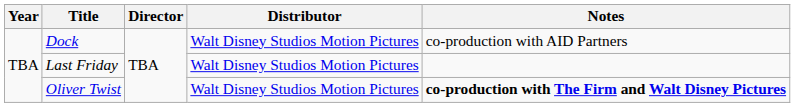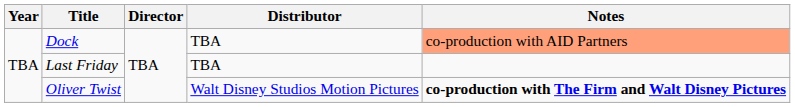Dock | Distributor: Walt Disney Studios Motion Pictures -> TBA
Dock | Notes: no background -> lightsalmon background
Last Friday | Distributor: Walt Disney Studios Motion Pictures -> TBA
